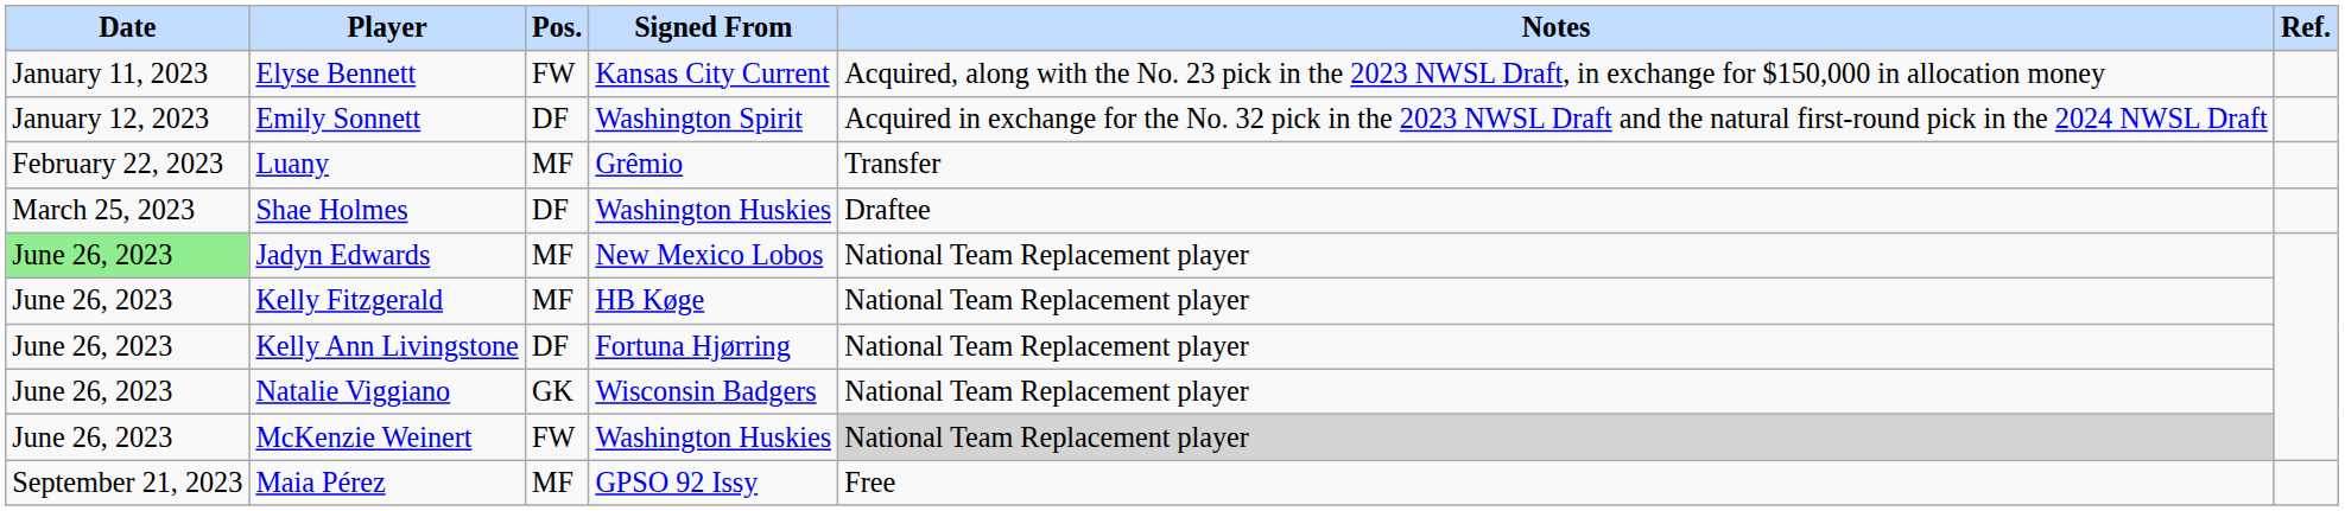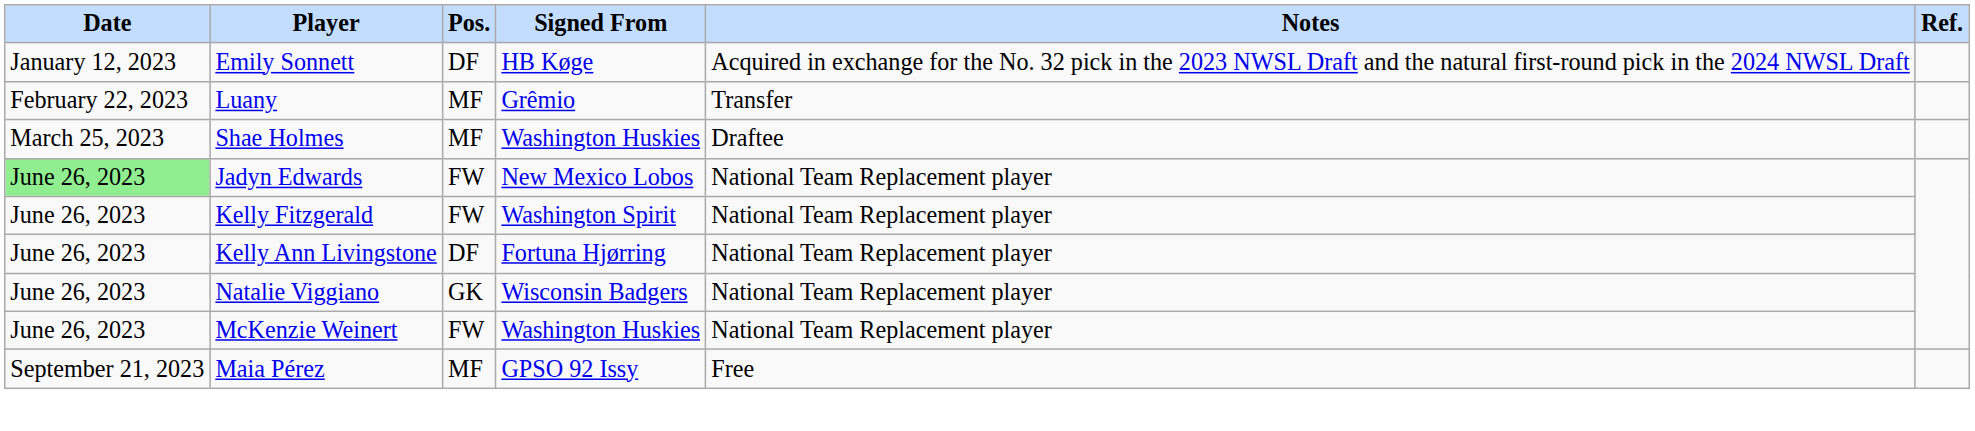- row: January 11, 2023 | Elyse Bennett | FW | Kansas City Current | Acquired, along with the No. 23 pick in the 2023 NWSL Draft, in exchange for $150,000 in allocation money
Emily Sonnett | Signed From: Washington Spirit -> HB Køge
Shae Holmes | Pos.: DF -> MF
Jadyn Edwards | Pos.: MF -> FW
Kelly Fitzgerald | Pos.: MF -> FW
Kelly Fitzgerald | Signed From: HB Køge -> Washington Spirit
McKenzie Weinert | Notes: lightgrey background -> no background
